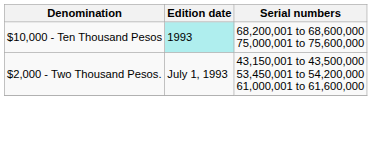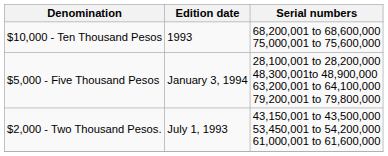$10,000 - Ten Thousand Pesos | Edition date: paleturquoise background -> no background
+ row: $5,000 - Five Thousand Pesos | January 3, 1994 | 28,100,001 to 28,200,000 48,300,001to 48,900,000 63,200,001 to 64,100,000 79,200,001 to 79,800,000
